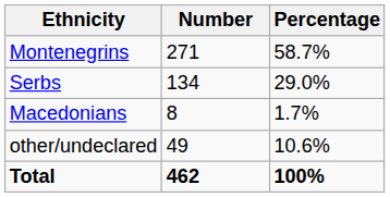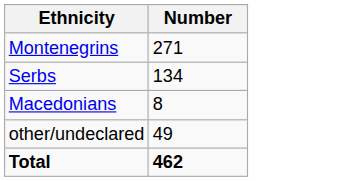- column: Percentage | 58.7% | 29.0% | 1.7% | 10.6% | 100%
